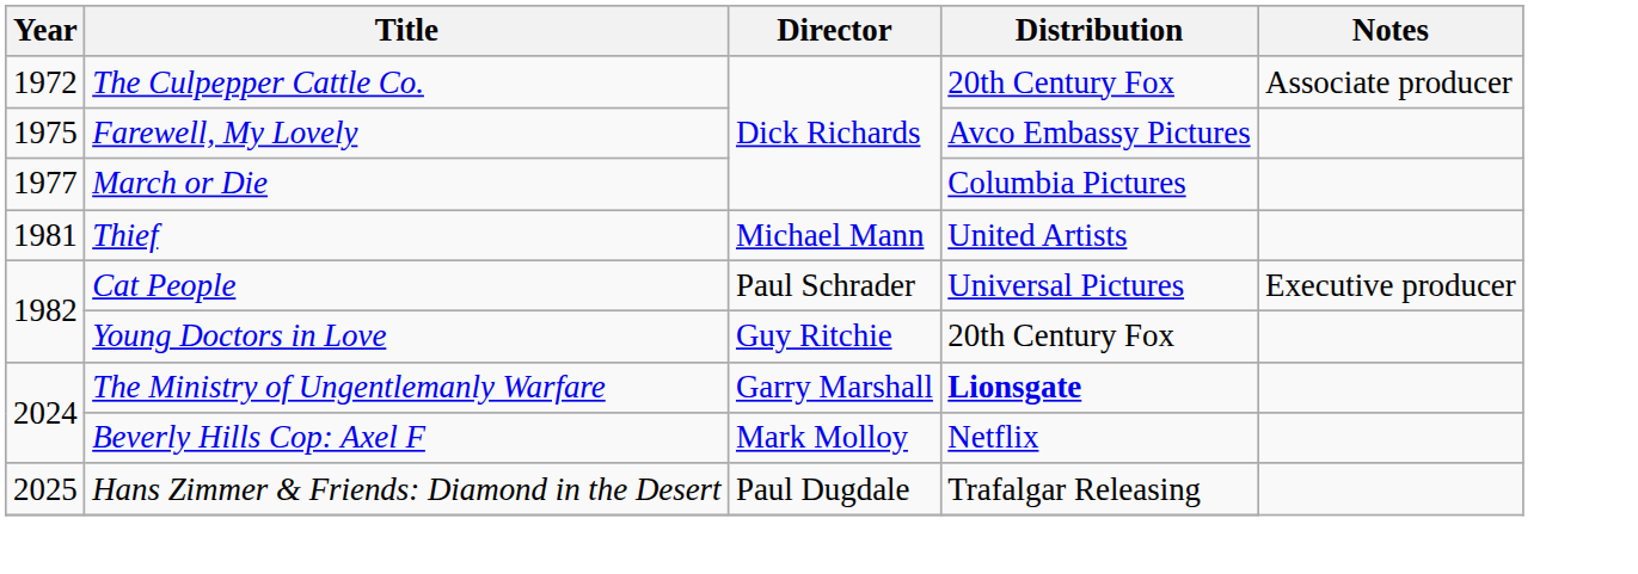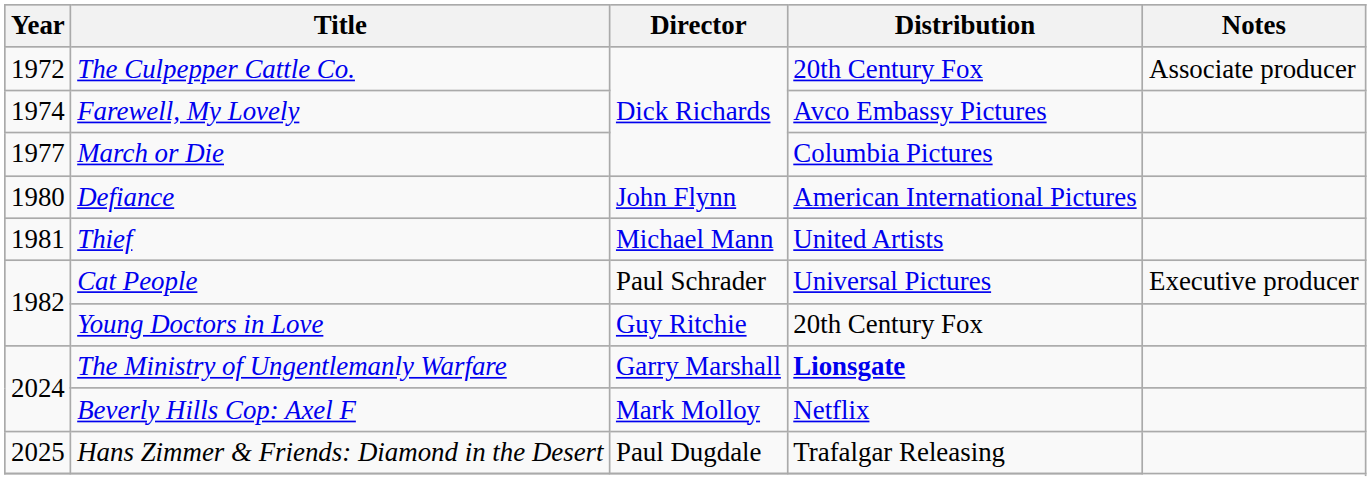Farewell, My Lovely | Year: 1975 -> 1974
+ row: 1980 | Defiance | John Flynn | American International Pictures
